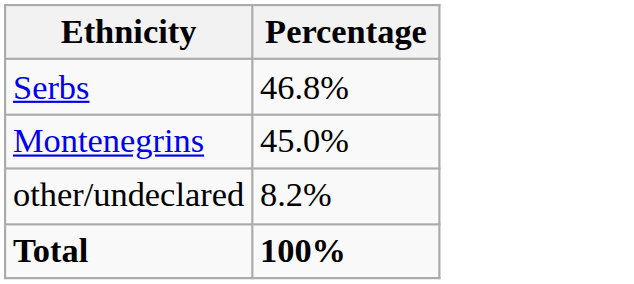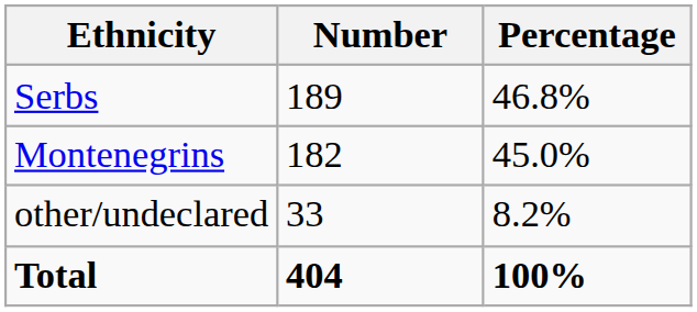+ column: Number | 189 | 182 | 33 | 404
